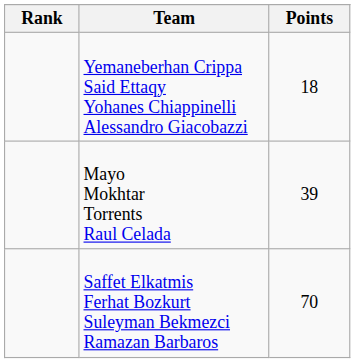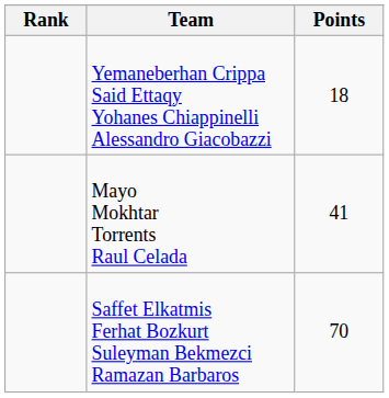Mayo Mokhtar Torrents Raul Celada | Points: 39 -> 41
